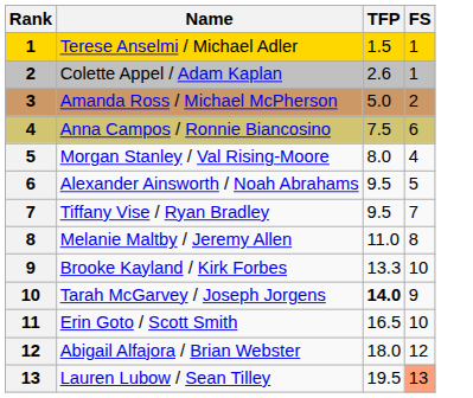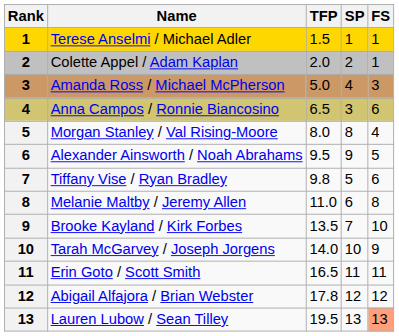+ column: SP | 1 | 2 | 4 | 3 | 8 | 9 | 5 | 6 | 7 | 10 | 11 | 12 | 13
Colette Appel / Adam Kaplan | TFP: 2.6 -> 2.0
Amanda Ross / Michael McPherson | FS: 2 -> 3
Anna Campos / Ronnie Biancosino | TFP: 7.5 -> 6.5
Tiffany Vise / Ryan Bradley | TFP: 9.5 -> 9.8
Tiffany Vise / Ryan Bradley | FS: 7 -> 6
Brooke Kayland / Kirk Forbes | TFP: 13.3 -> 13.5
Tarah McGarvey / Joseph Jorgens | TFP: bold -> normal
Erin Goto / Scott Smith | FS: 10 -> 11
Abigail Alfajora / Brian Webster | TFP: 18.0 -> 17.8
